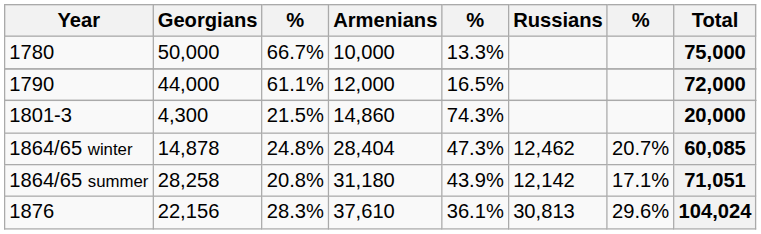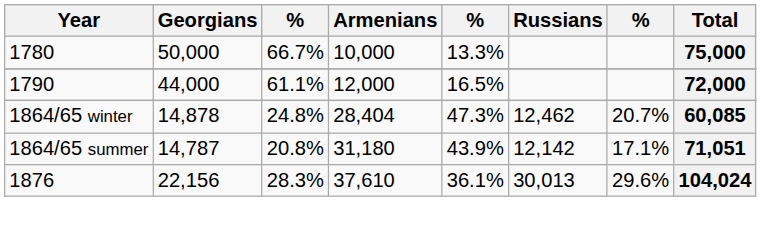- row: 1801-3 | 4,300 | 21.5% | 14,860 | 74.3% | 20,000
1864/65 summer | Georgians: 28,258 -> 14,787
1876 | Russians: 30,813 -> 30,013
